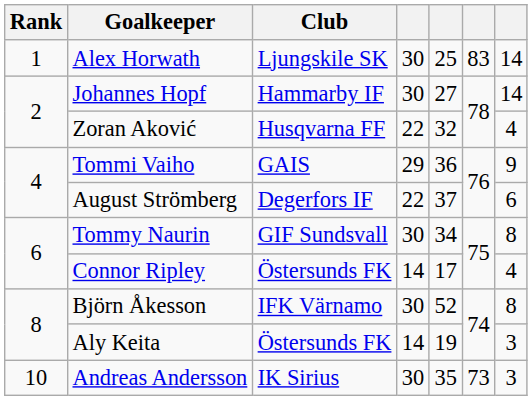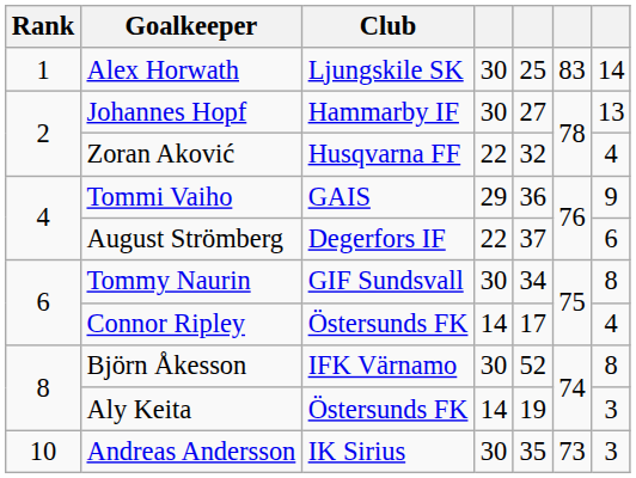Johannes Hopf | column 7: 14 -> 13
